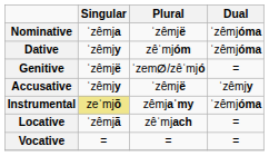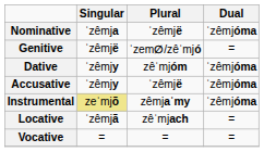rows swapped: Genitive <-> Dative
Accusative | Dual: ˈzêmjy -> ˈzêmjóma
